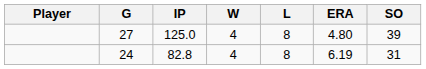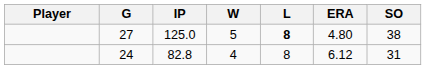27 | W: 4 -> 5
27 | L: normal -> bold
27 | SO: 39 -> 38
24 | ERA: 6.19 -> 6.12
